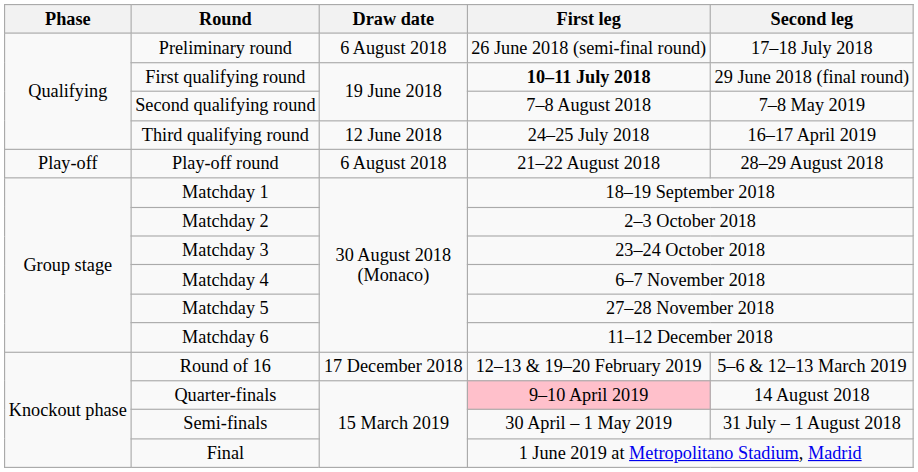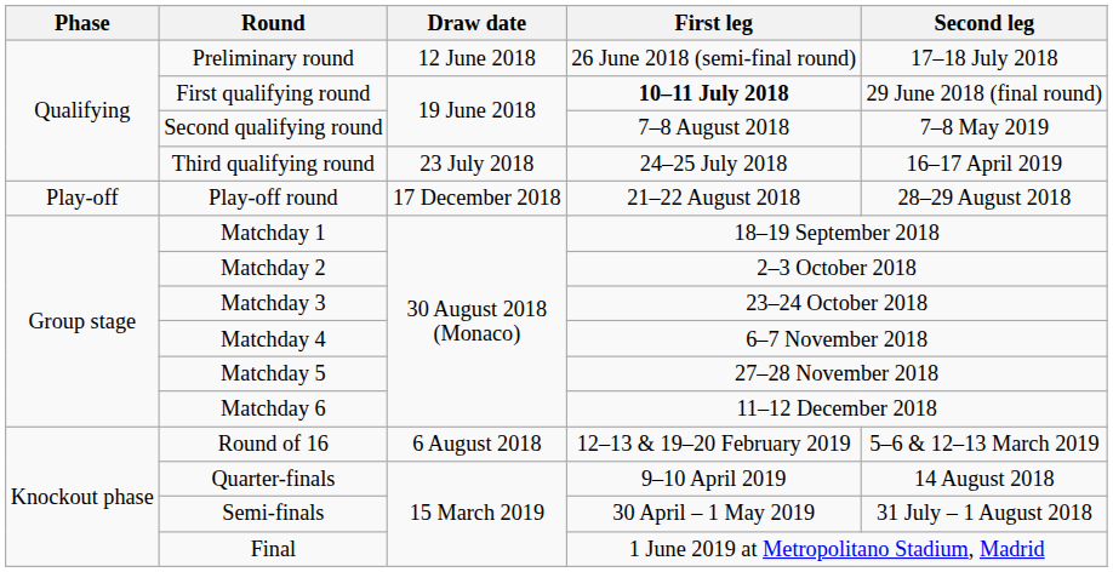Preliminary round | Draw date: 6 August 2018 -> 12 June 2018
Third qualifying round | Draw date: 12 June 2018 -> 23 July 2018
Play-off round | Draw date: 6 August 2018 -> 17 December 2018
Round of 16 | Draw date: 17 December 2018 -> 6 August 2018
Quarter-finals | First leg: pink background -> no background
